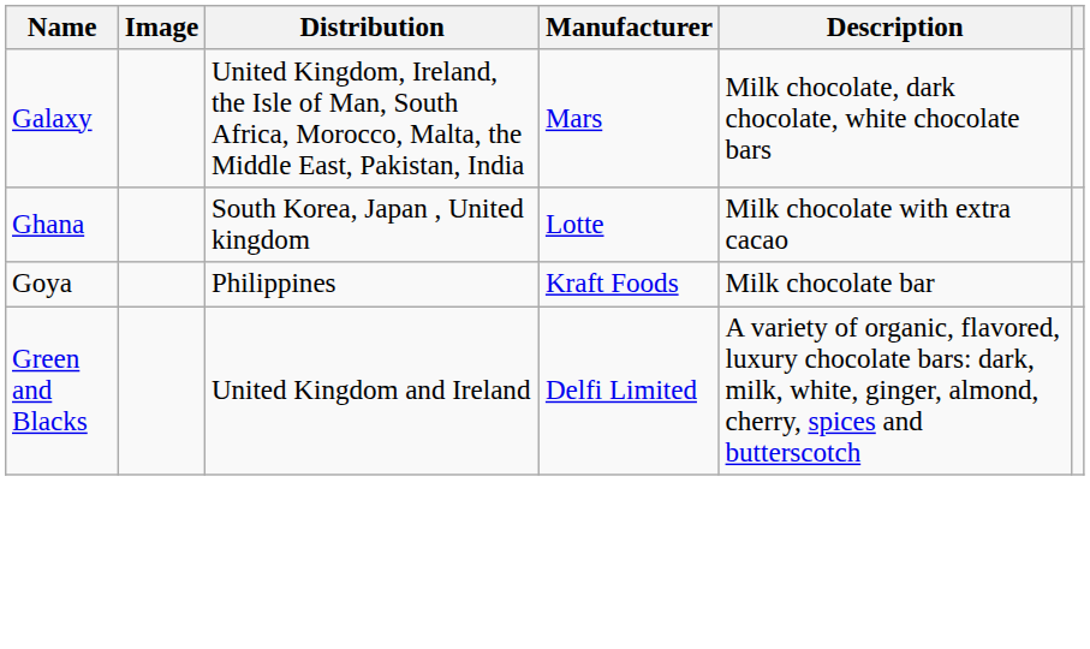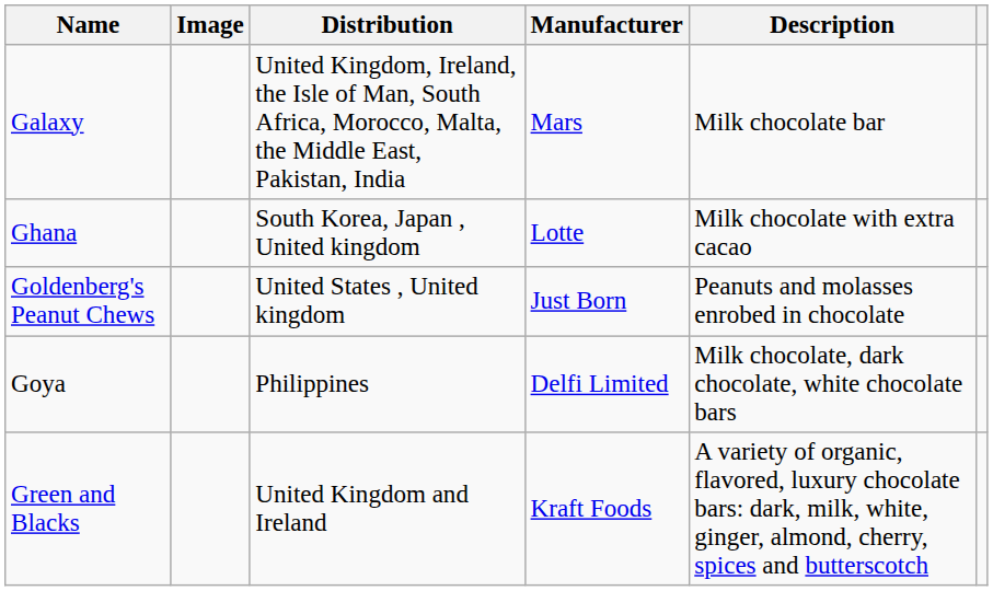Galaxy | Description: Milk chocolate, dark chocolate, white chocolate bars -> Milk chocolate bar
+ row: Goldenberg's Peanut Chews | United States , United kingdom | Just Born | Peanuts and molasses enrobed in chocolate
Goya | Manufacturer: Kraft Foods -> Delfi Limited
Goya | Description: Milk chocolate bar -> Milk chocolate, dark chocolate, white chocolate bars
Green and Blacks | Manufacturer: Delfi Limited -> Kraft Foods
